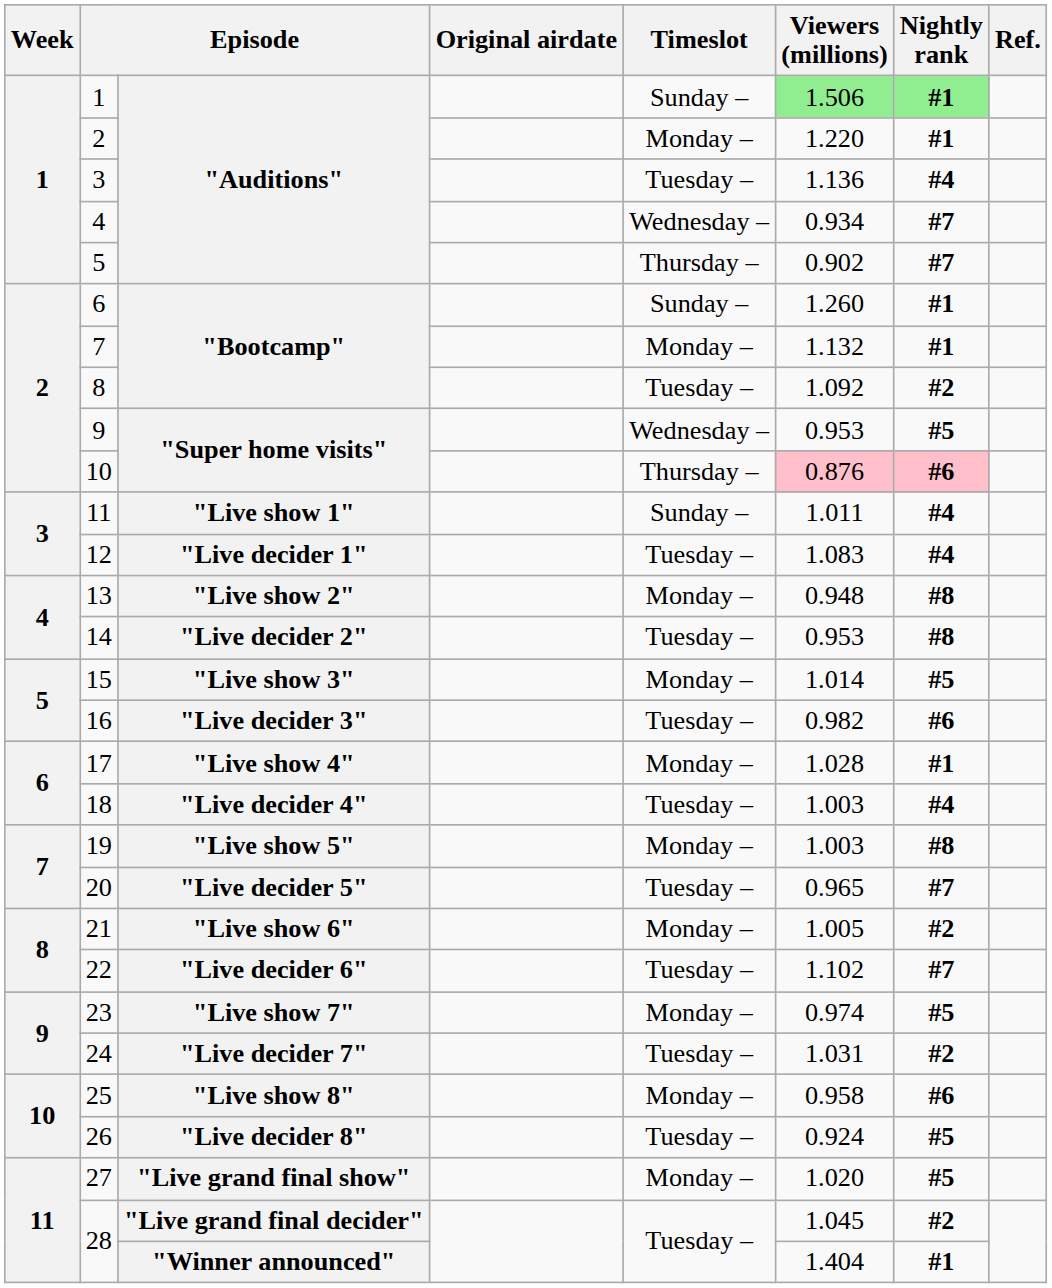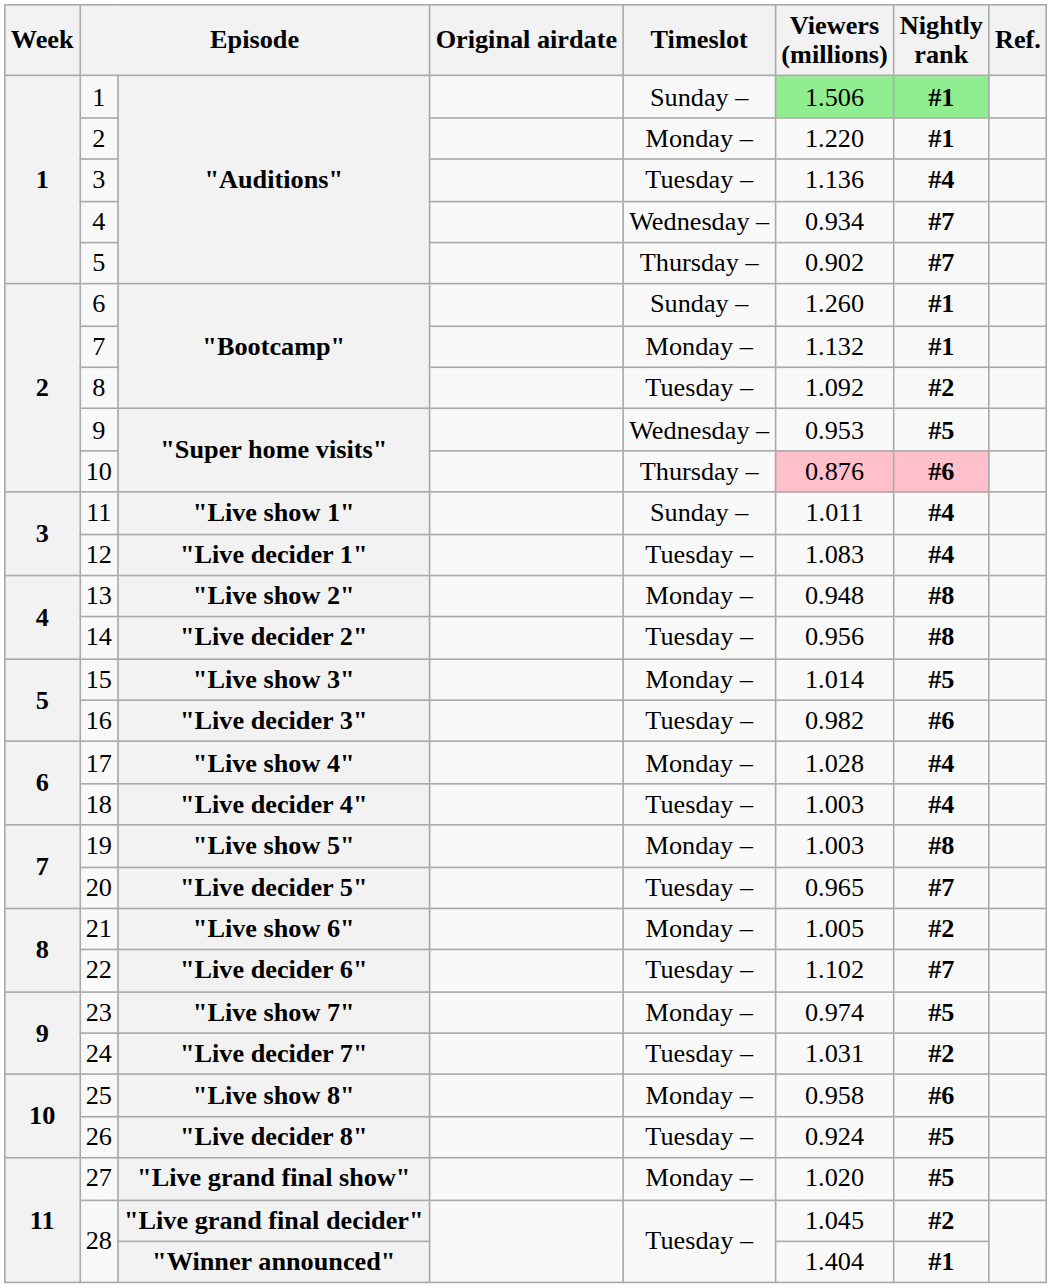14 | Viewers (millions): 0.953 -> 0.956
17 | Nightly rank: #1 -> #4
